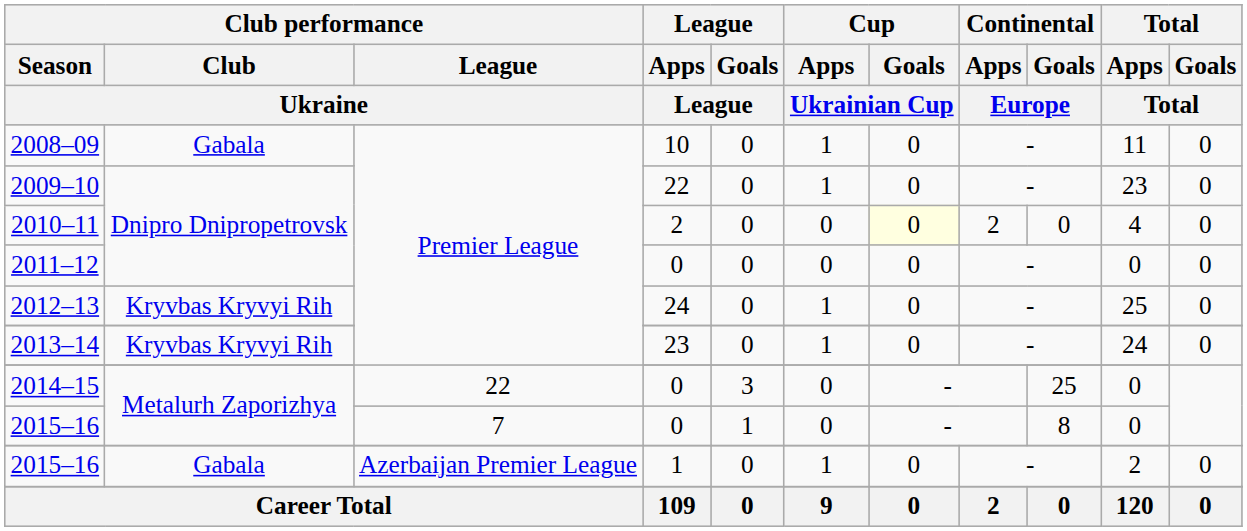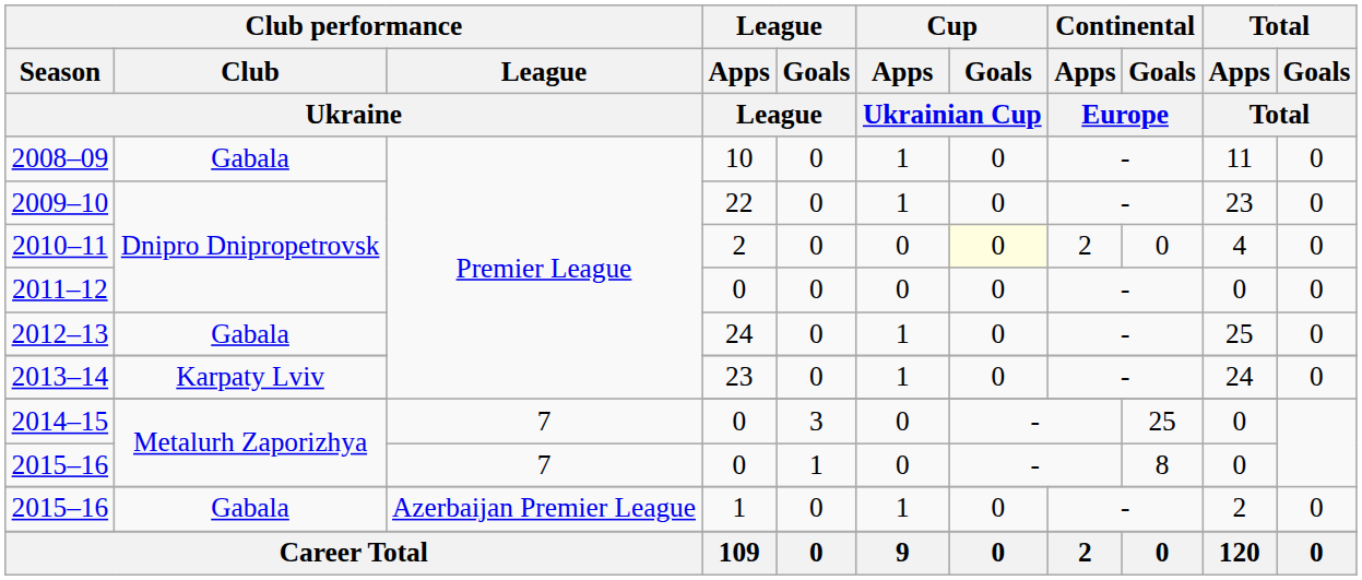2012–13 | Club performance / Club / Ukraine: Kryvbas Kryvyi Rih -> Gabala
2013–14 | Club performance / Club / Ukraine: Kryvbas Kryvyi Rih -> Karpaty Lviv
2014–15 | Club performance / League / Ukraine: 22 -> 7
